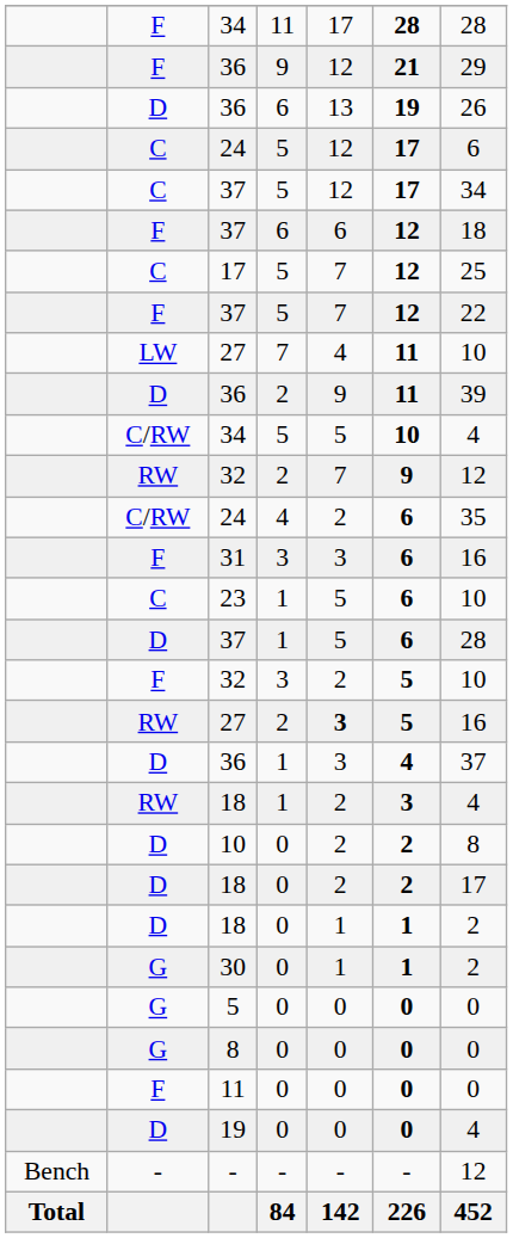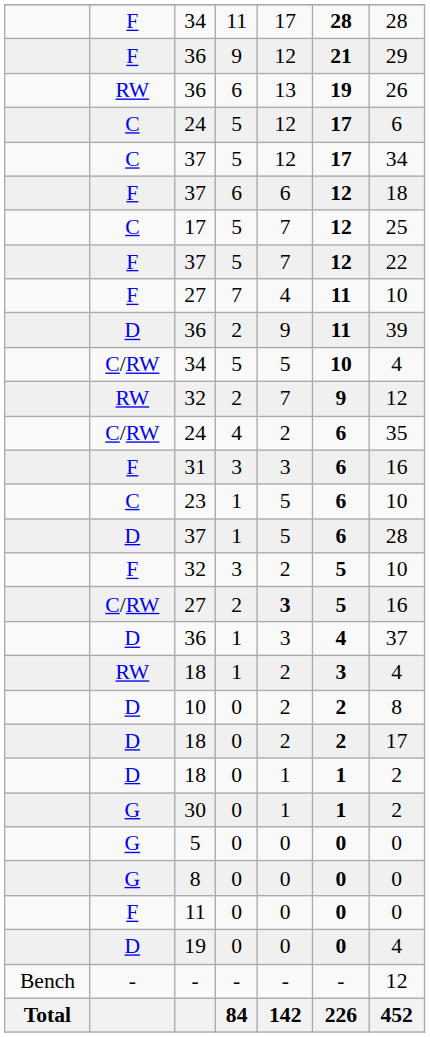36 / 6 | column 2: D -> RW
27 / 7 | column 2: LW -> F
27 / 2 | column 2: RW -> C/RW
